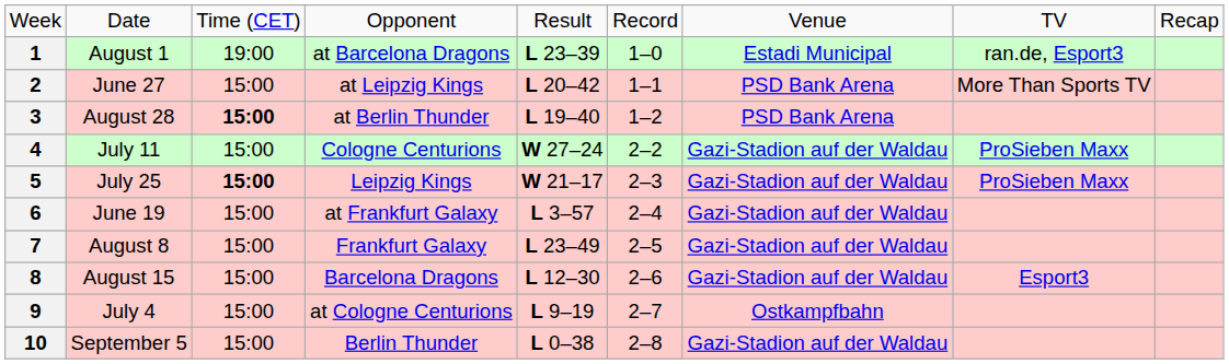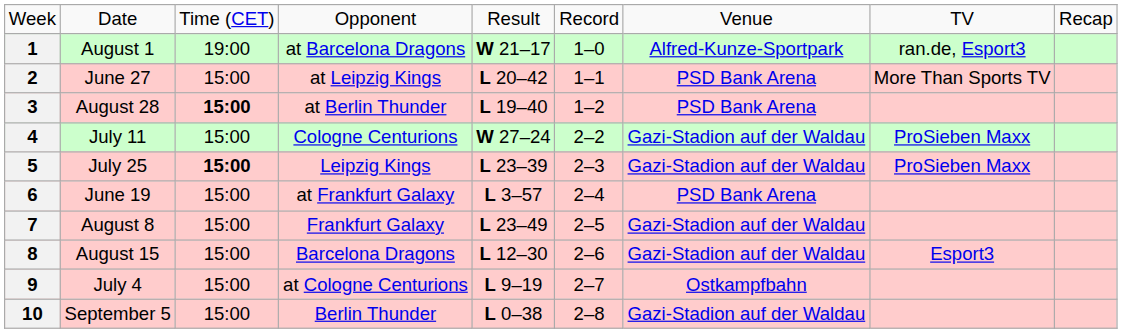1 | column 5: L 23–39 -> W 21–17
1 | column 7: Estadi Municipal -> Alfred-Kunze-Sportpark
5 | column 5: W 21–17 -> L 23–39
6 | column 7: Gazi-Stadion auf der Waldau -> PSD Bank Arena
